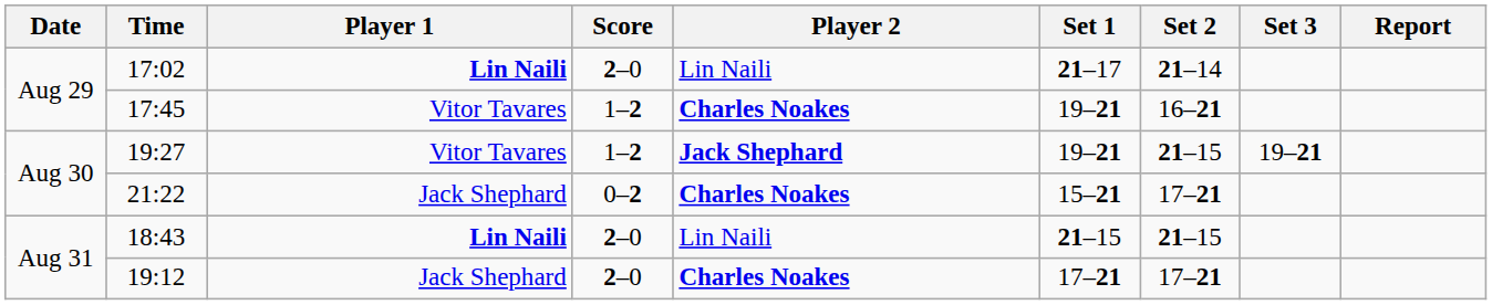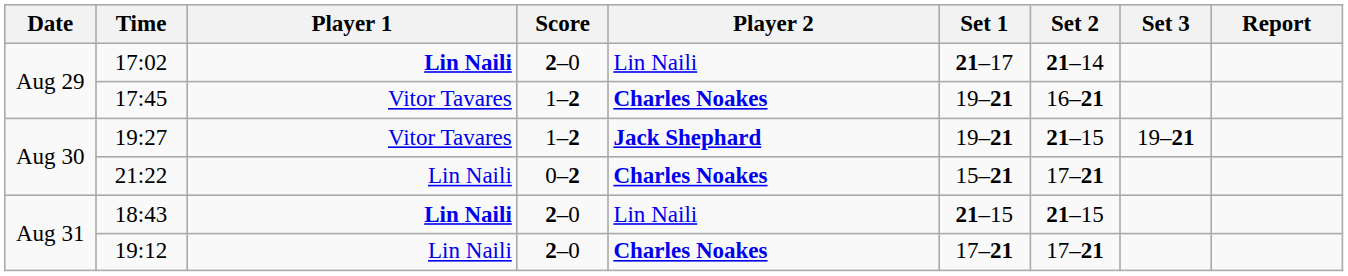21:22 | Player 1: Jack Shephard -> Lin Naili
19:12 | Player 1: Jack Shephard -> Lin Naili
